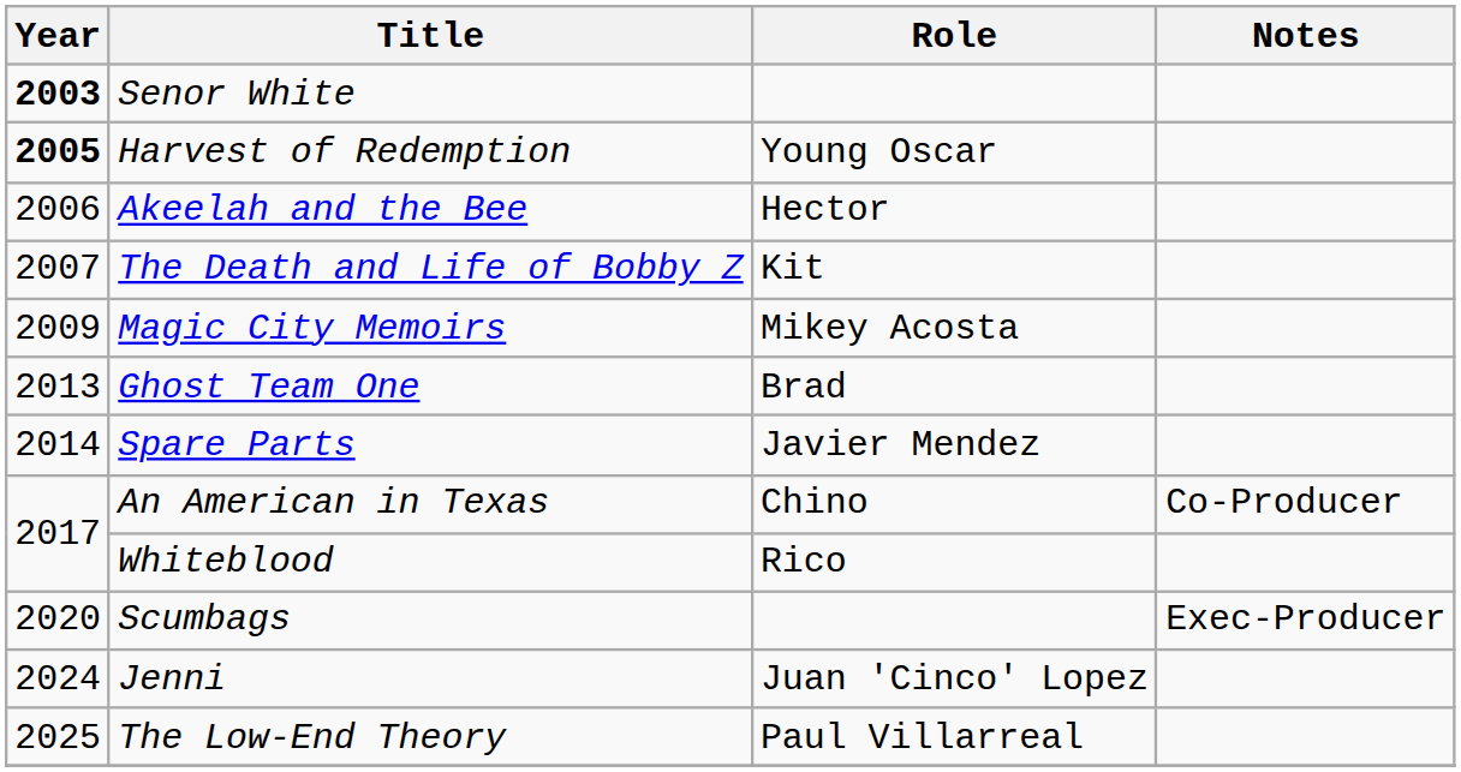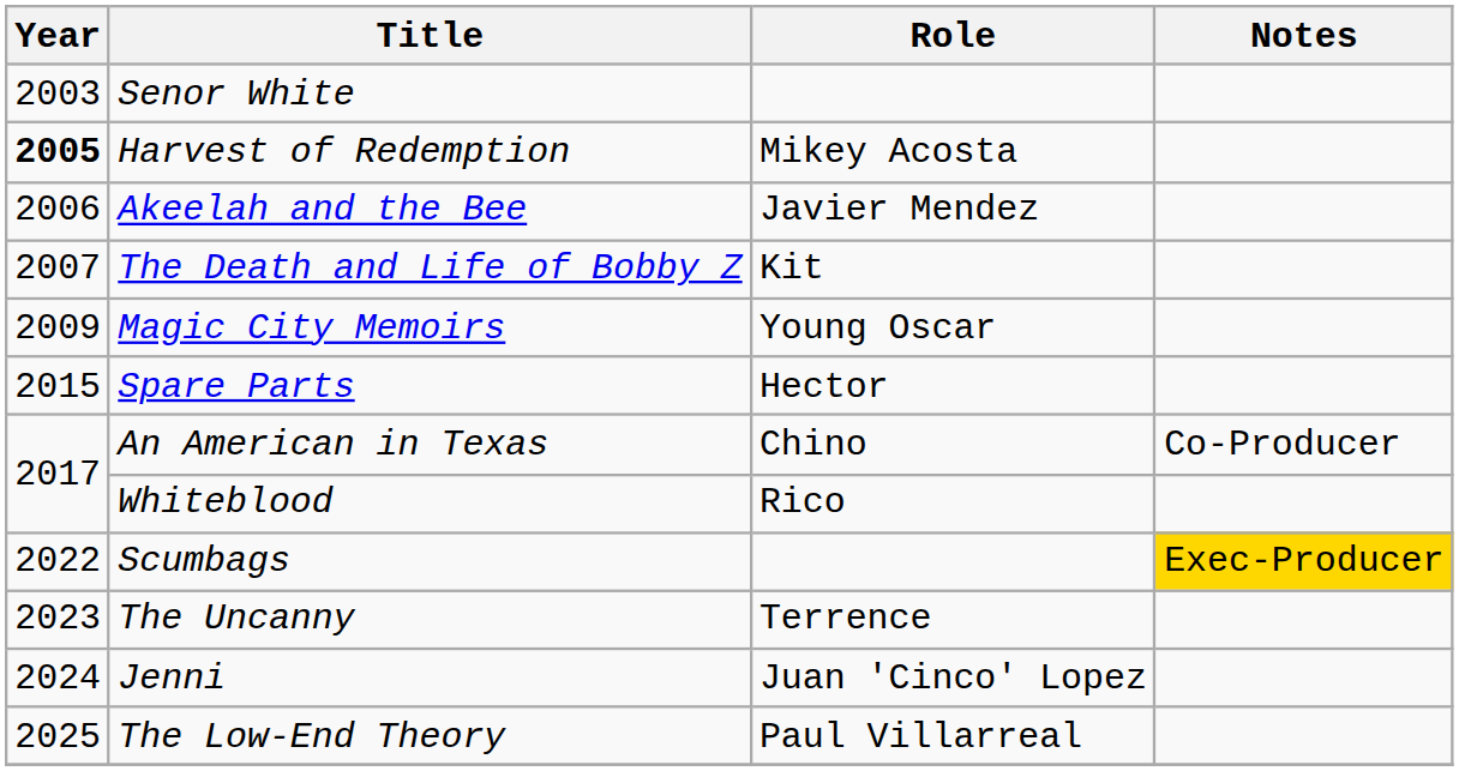Senor White | Year: bold -> normal
Harvest of Redemption | Role: Young Oscar -> Mikey Acosta
Akeelah and the Bee | Role: Hector -> Javier Mendez
Magic City Memoirs | Role: Mikey Acosta -> Young Oscar
- row: 2013 | Ghost Team One | Brad
Spare Parts | Year: 2014 -> 2015
Spare Parts | Role: Javier Mendez -> Hector
Scumbags | Year: 2020 -> 2022
Scumbags | Notes: no background -> gold background
+ row: 2023 | The Uncanny | Terrence
